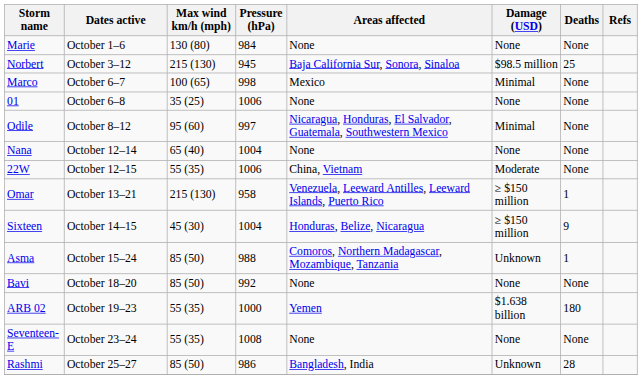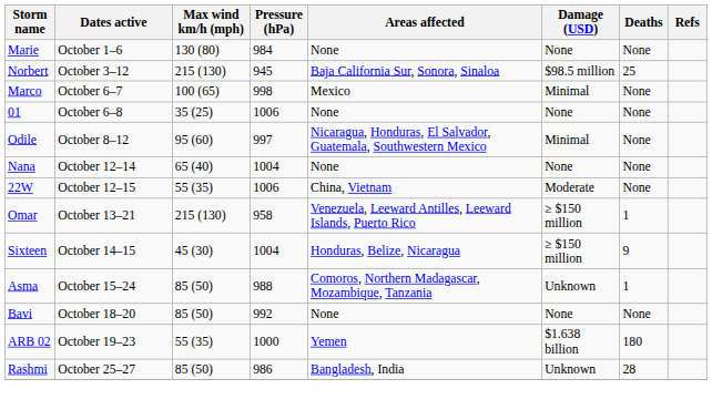- row: Seventeen-E | October 23–24 | 55 (35) | 1008 | None | None | None
